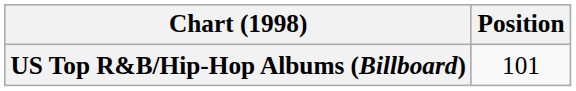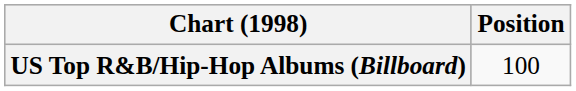US Top R&B/Hip-Hop Albums (Billboard) | Position: 101 -> 100
